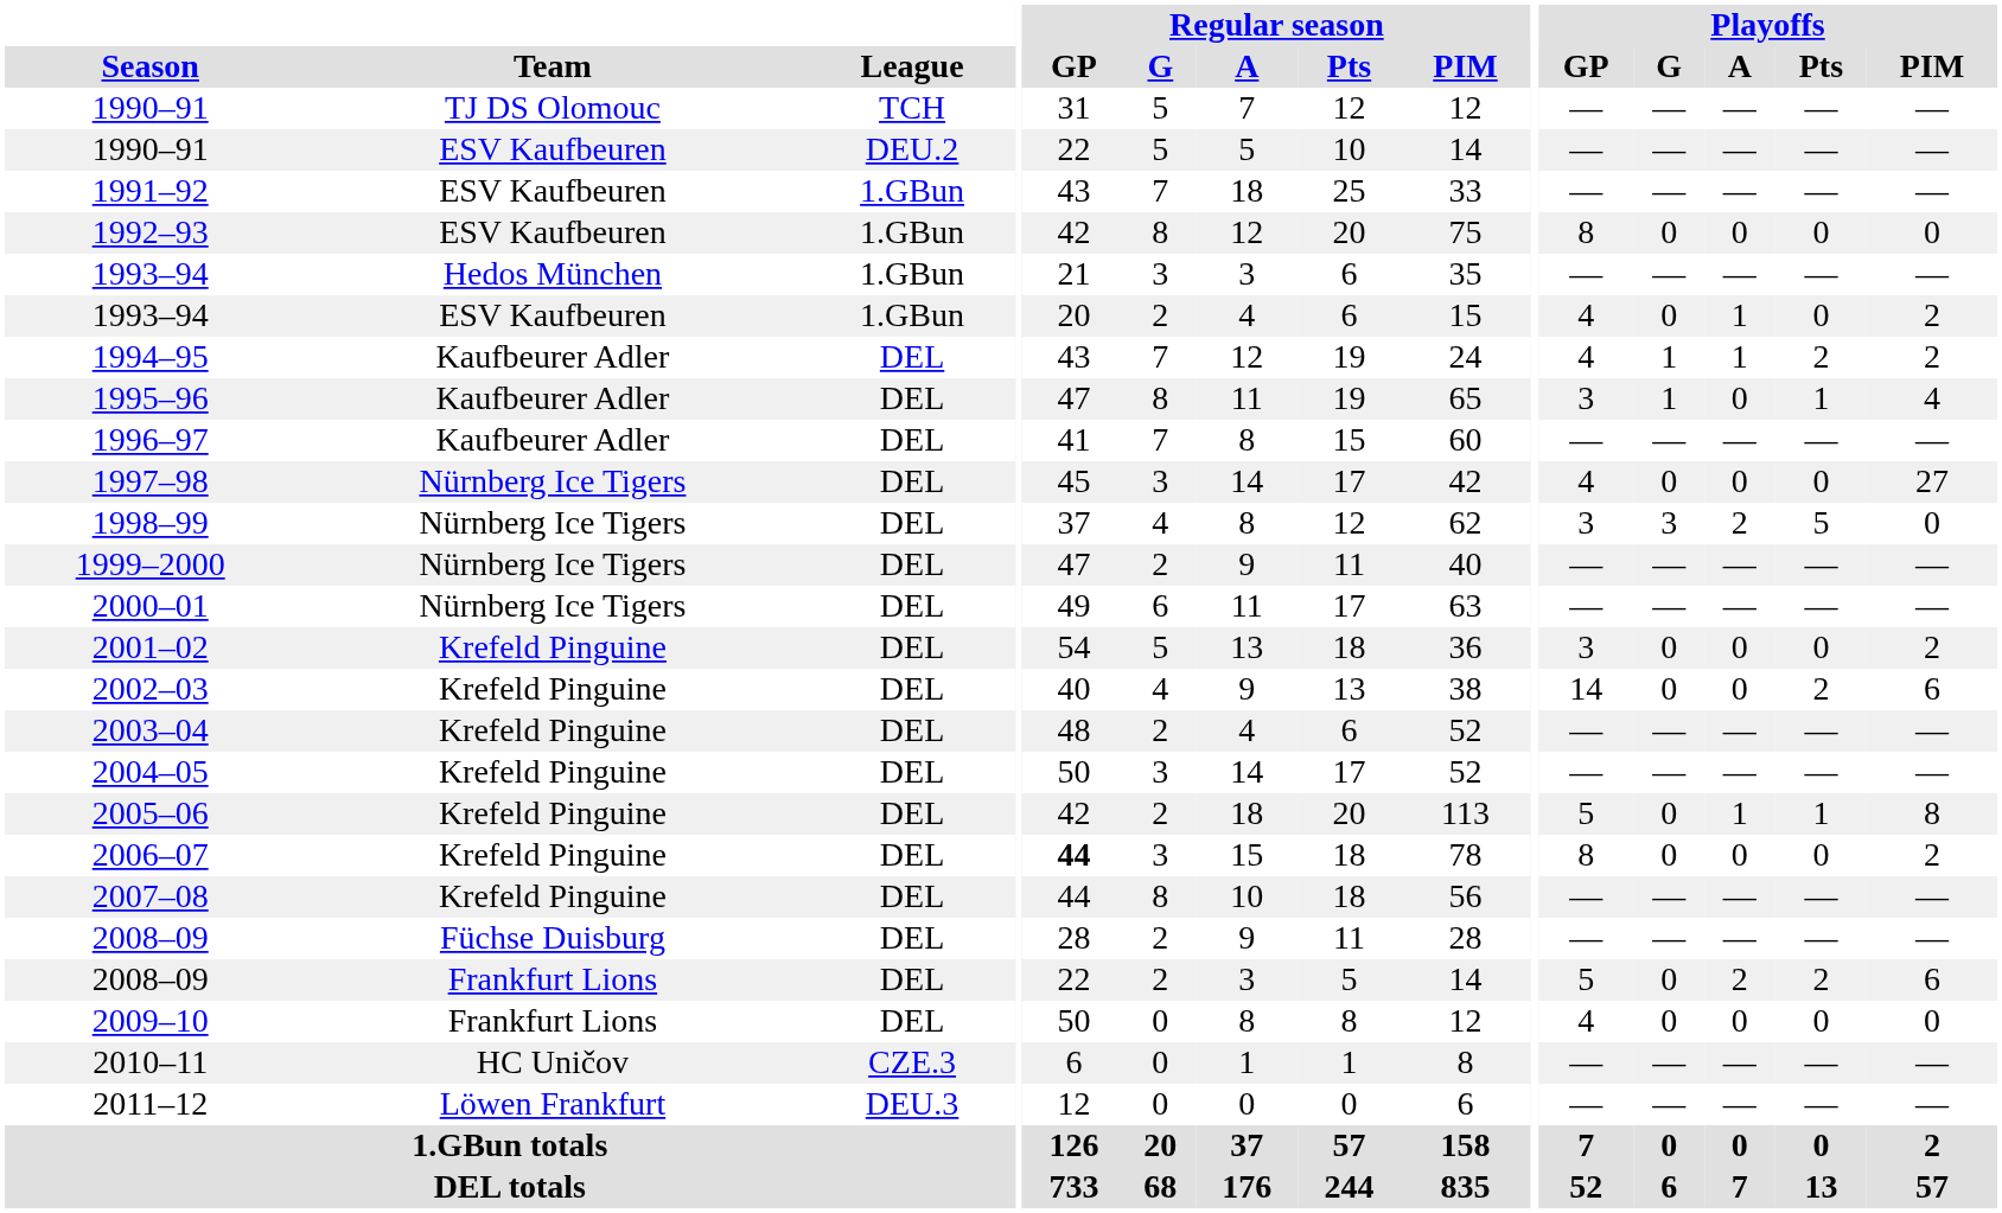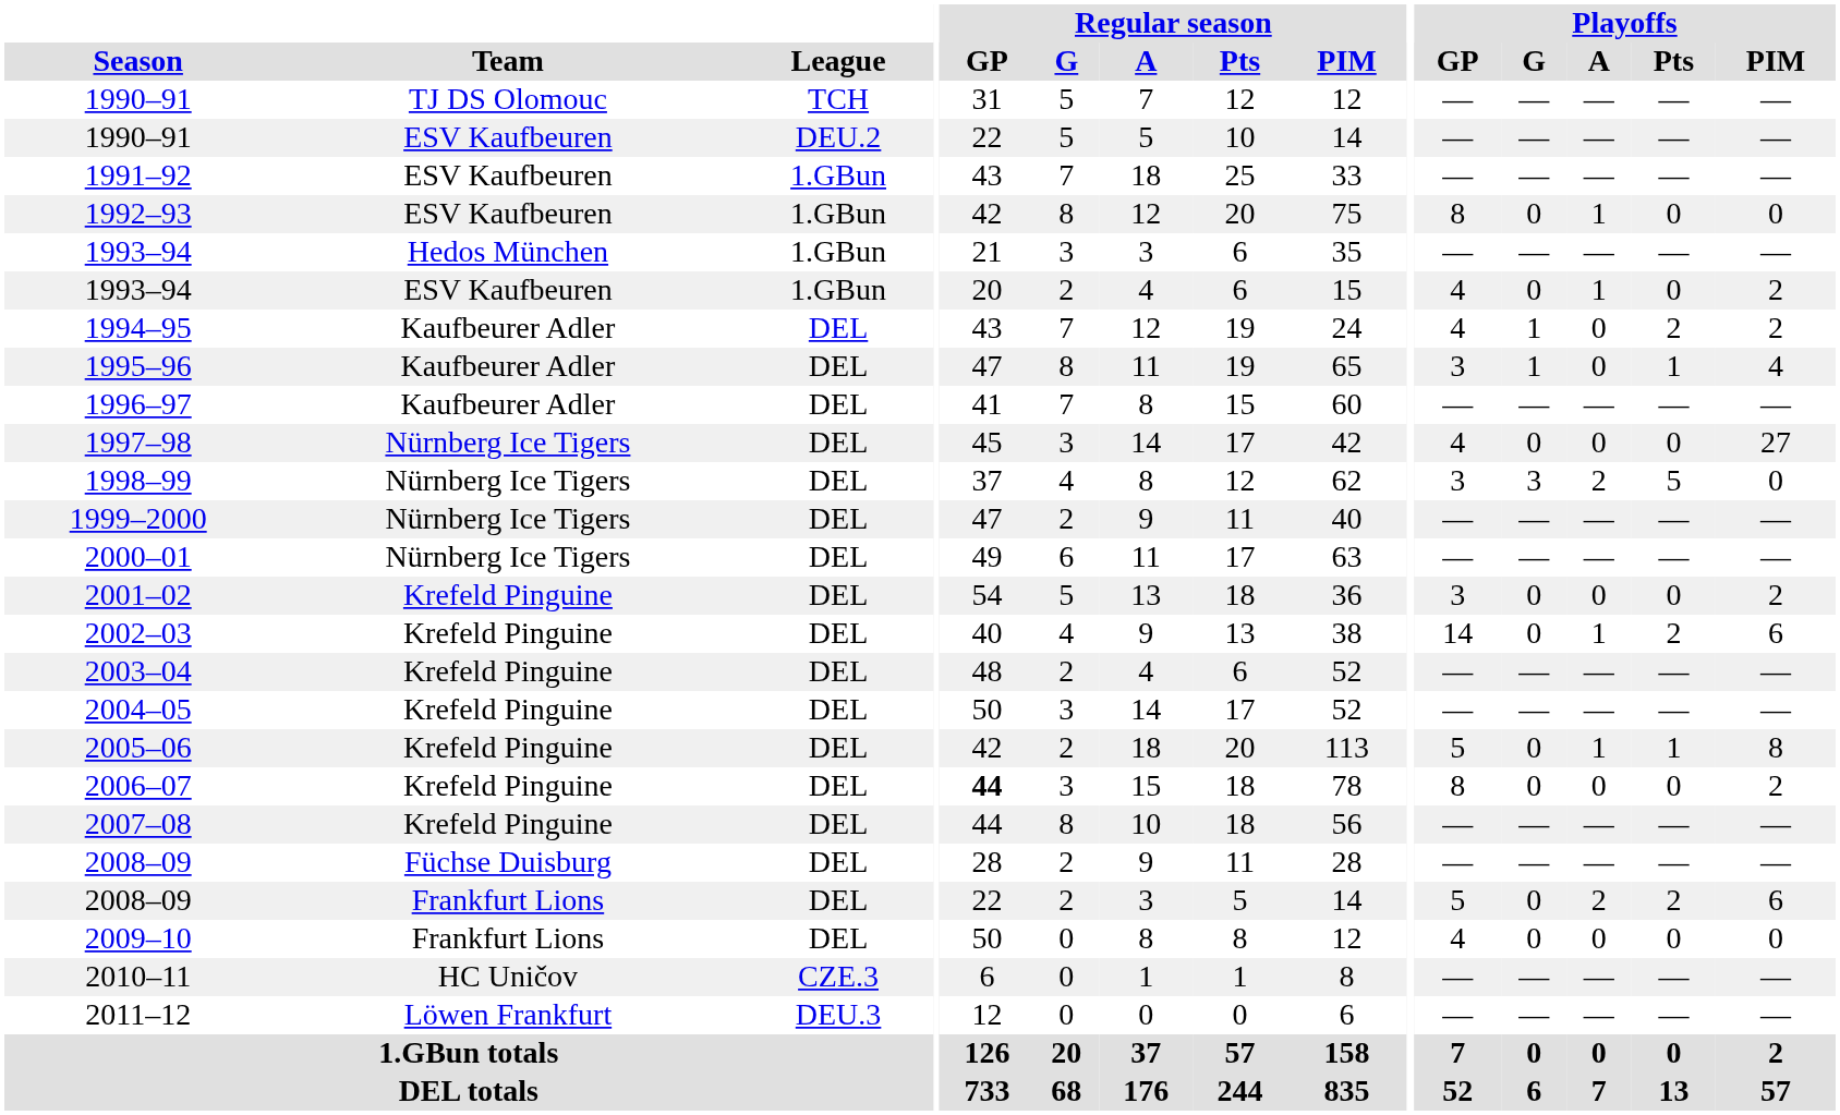1992–93 | Playoffs / A: 0 -> 1
1994–95 | Playoffs / A: 1 -> 0
2002–03 | Playoffs / A: 0 -> 1
